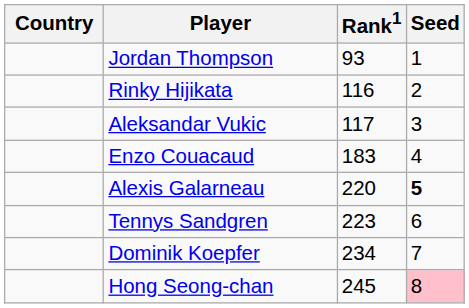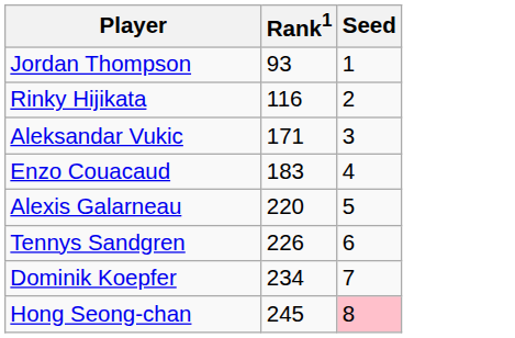- column: Country
Aleksandar Vukic | Rank1: 117 -> 171
Alexis Galarneau | Seed: bold -> normal
Tennys Sandgren | Rank1: 223 -> 226
